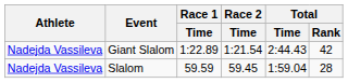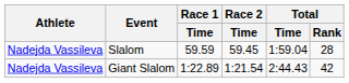rows swapped: Giant Slalom <-> Slalom
